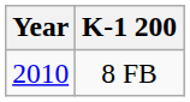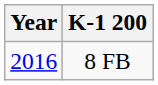8 FB | Year: 2010 -> 2016
